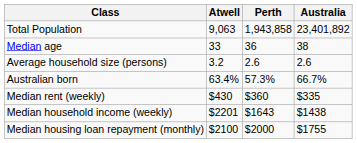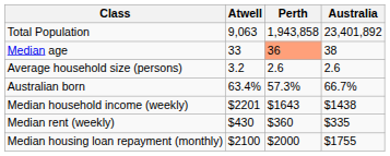Median age | Perth: no background -> lightsalmon background
rows swapped: Median household income (weekly) <-> Median rent (weekly)
